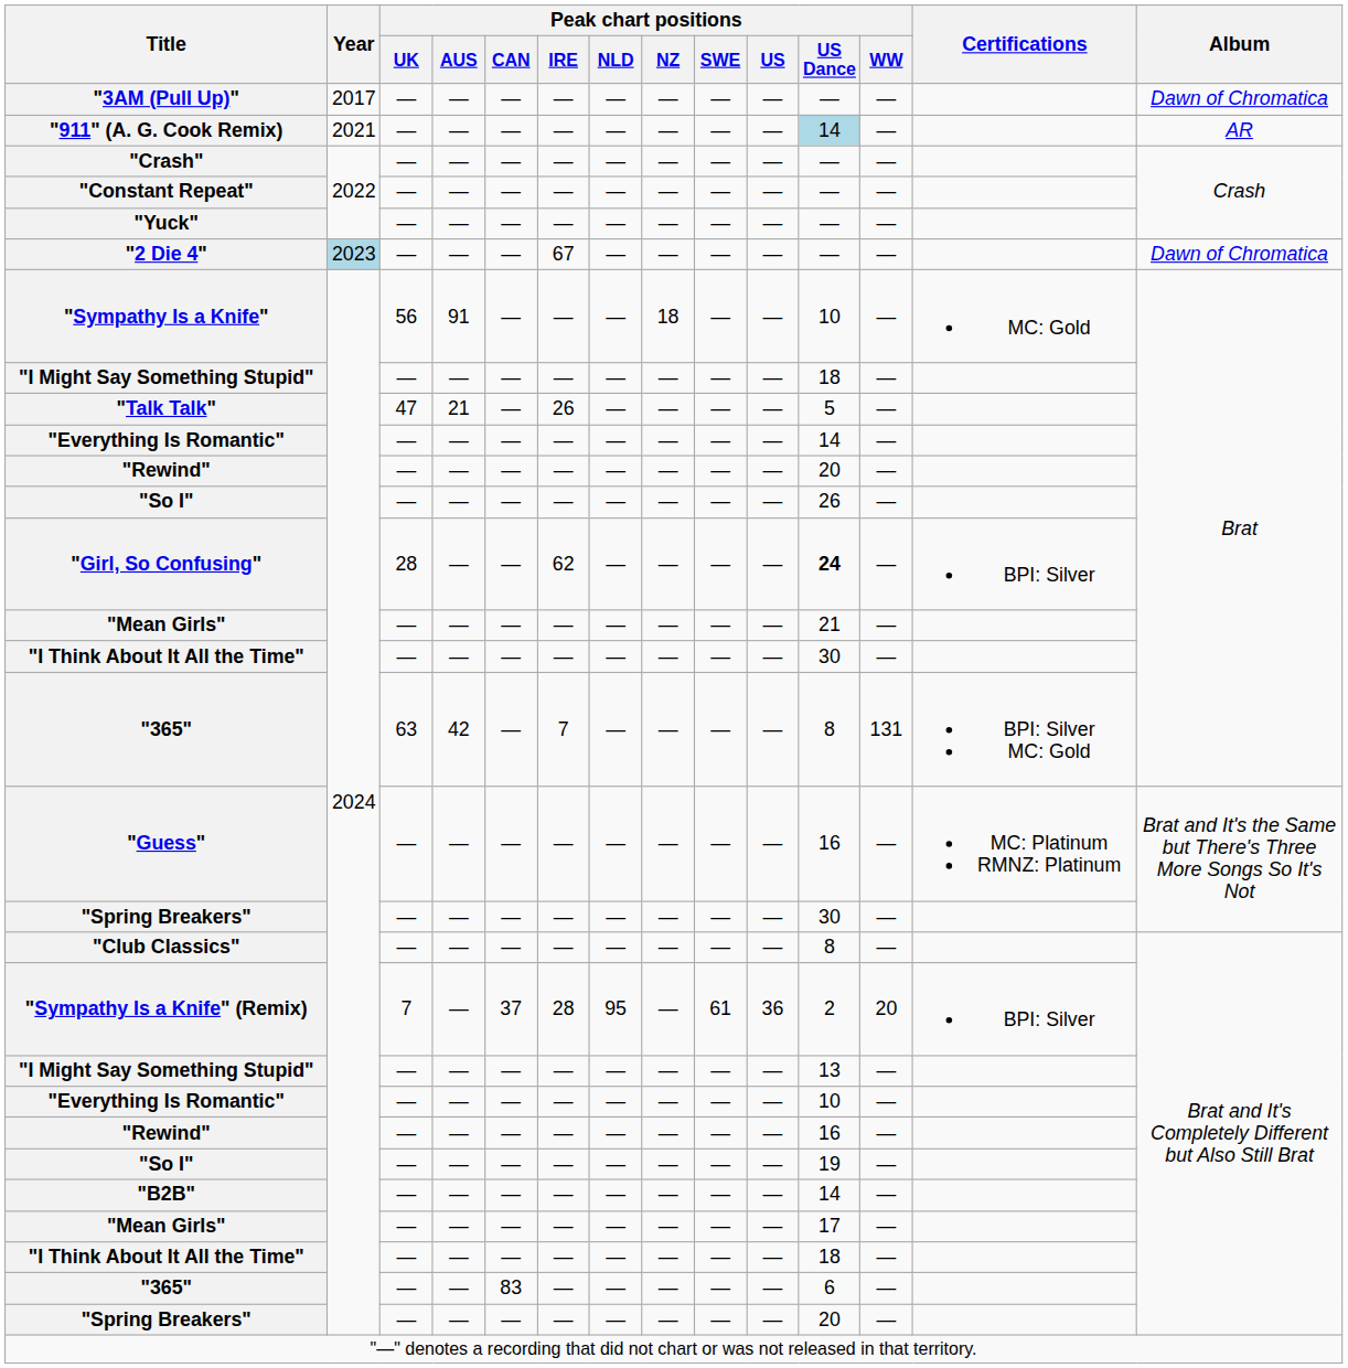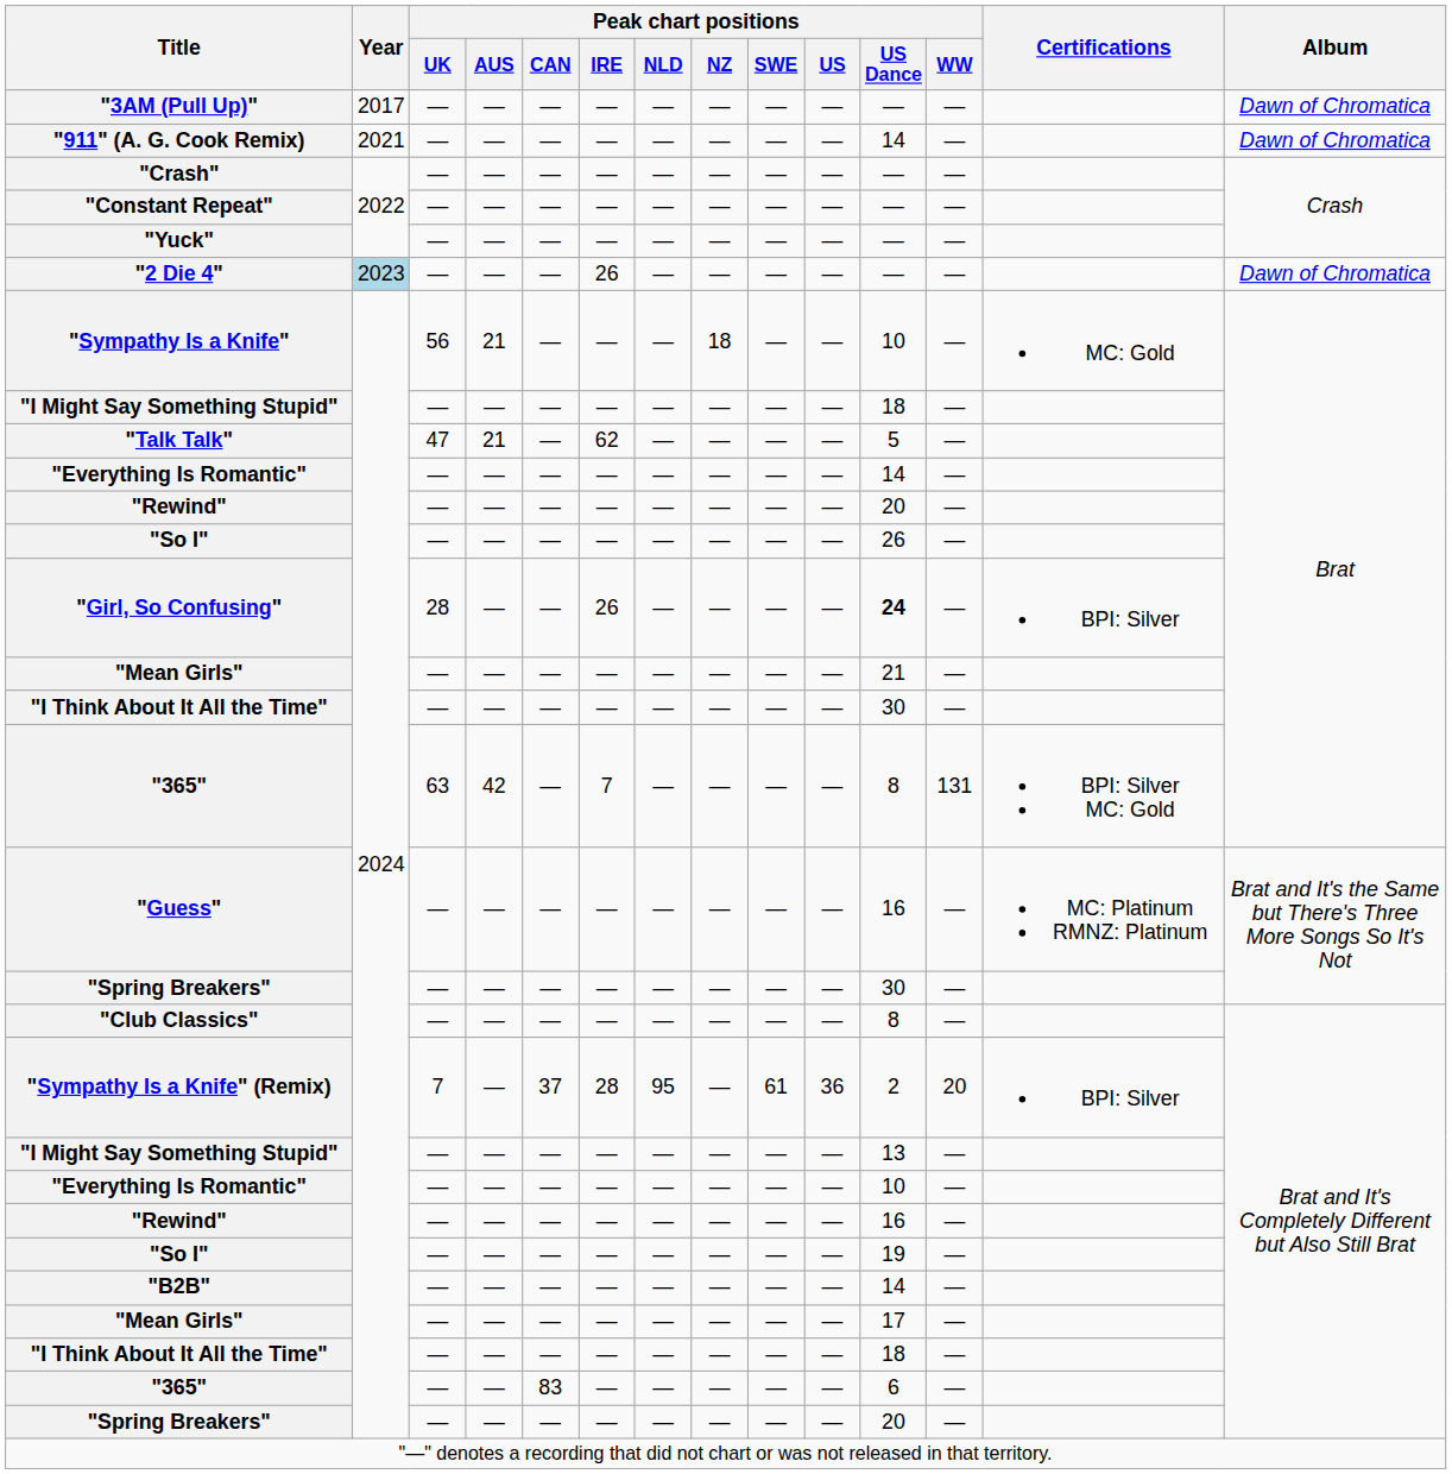"911" (A. G. Cook Remix) | Peak chart positions / US Dance: lightblue background -> no background
"911" (A. G. Cook Remix) | Album: AR -> Dawn of Chromatica
"2 Die 4" | Peak chart positions / IRE: 67 -> 26
"Sympathy Is a Knife" | Peak chart positions / AUS: 91 -> 21
"Talk Talk" | Peak chart positions / IRE: 26 -> 62
"Girl, So Confusing" | Peak chart positions / IRE: 62 -> 26
